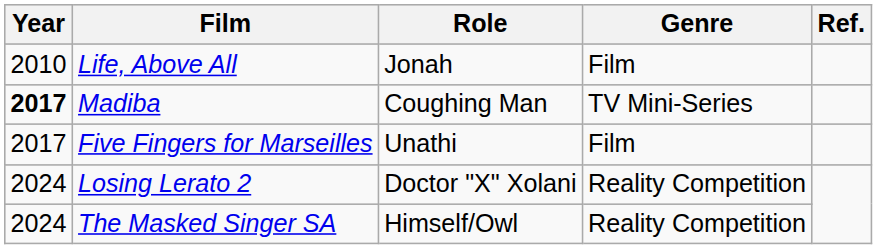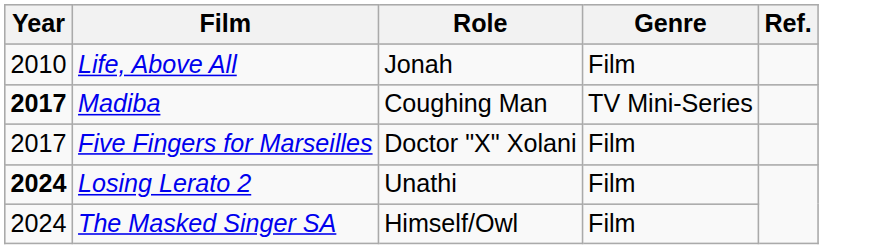Five Fingers for Marseilles | Role: Unathi -> Doctor "X" Xolani
Losing Lerato 2 | Year: normal -> bold
Losing Lerato 2 | Role: Doctor "X" Xolani -> Unathi
Losing Lerato 2 | Genre: Reality Competition -> Film
The Masked Singer SA | Genre: Reality Competition -> Film
